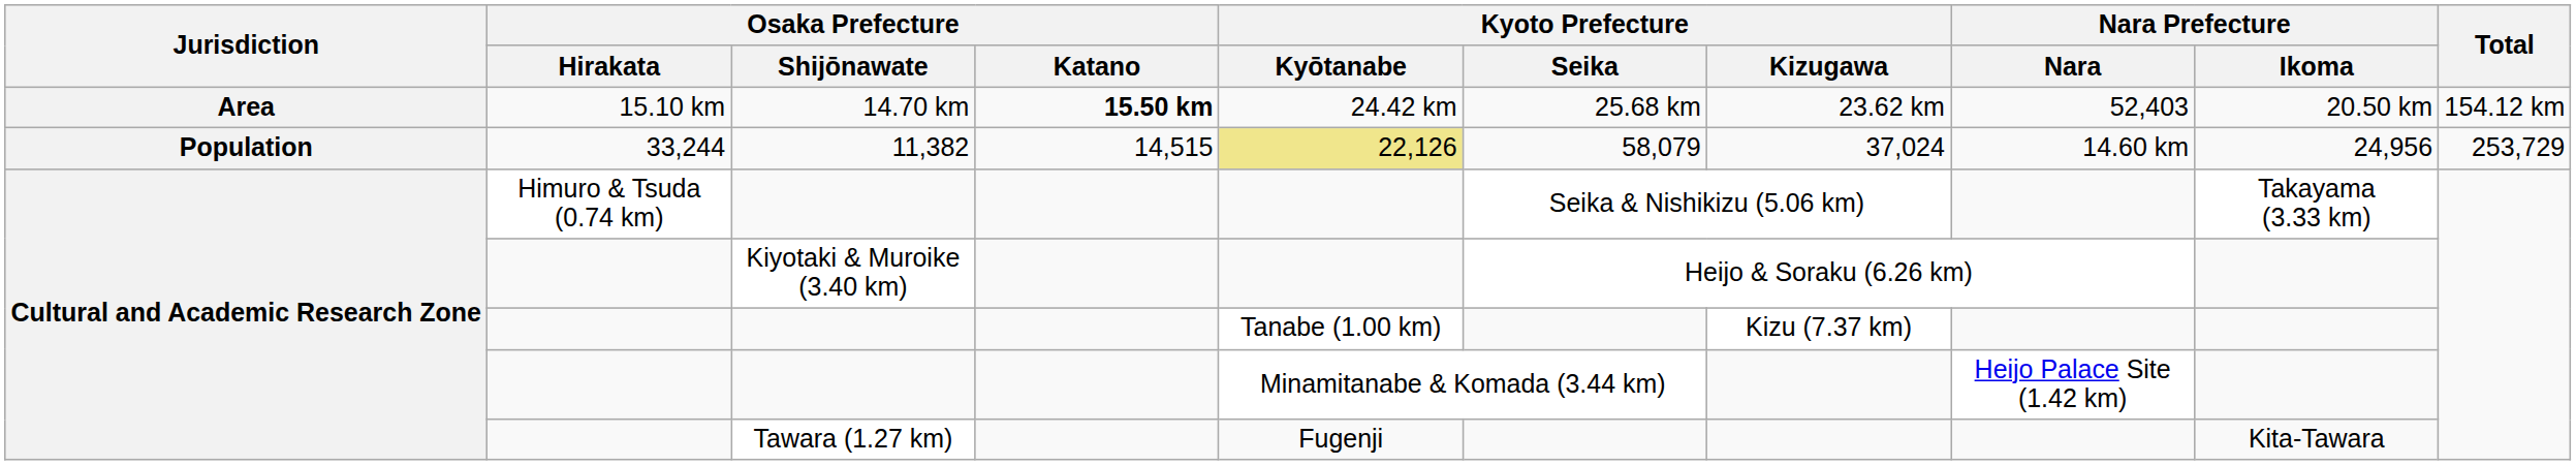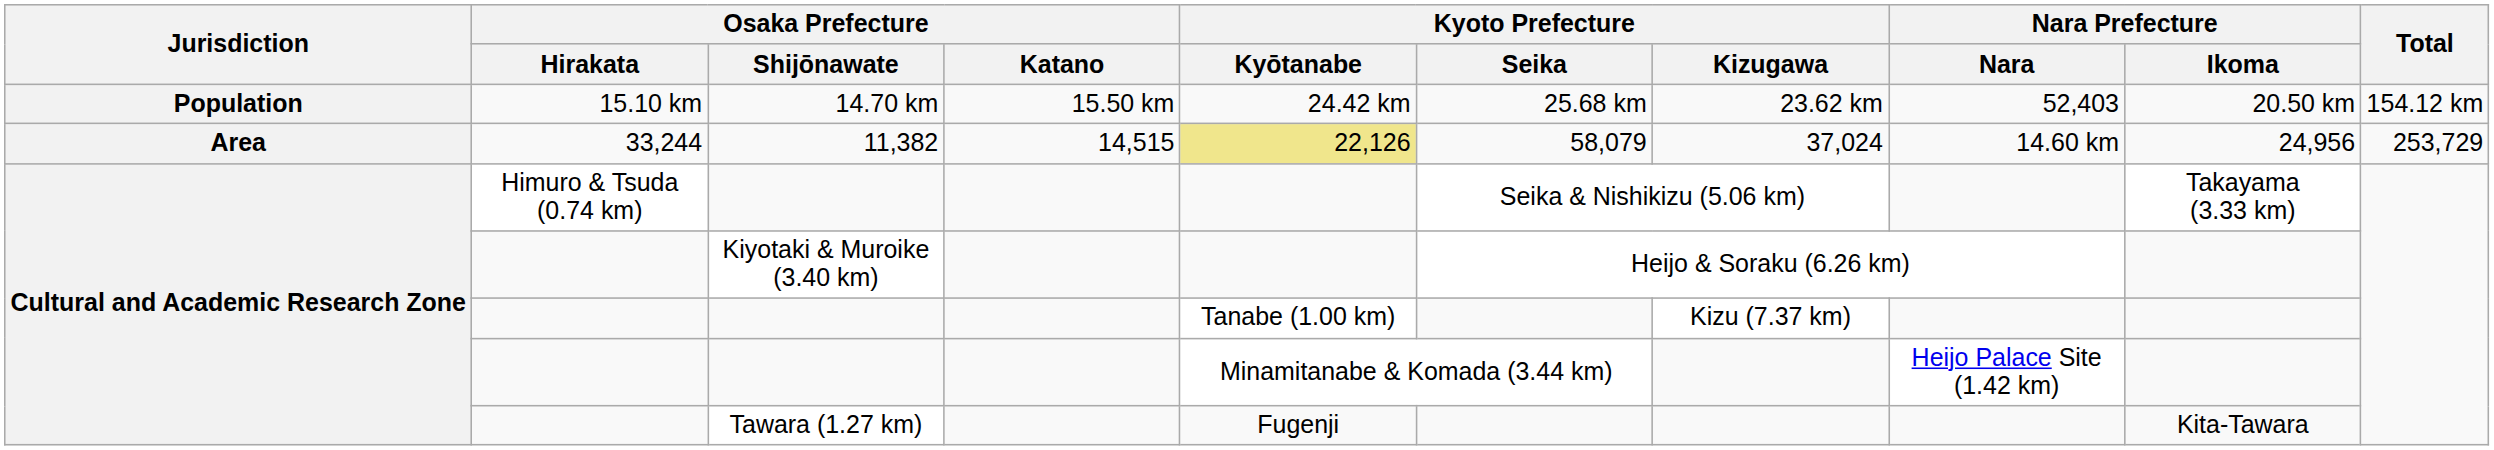14.70 km | Jurisdiction: Area -> Population
14.70 km | Osaka Prefecture / Katano: bold -> normal
11,382 | Jurisdiction: Population -> Area
